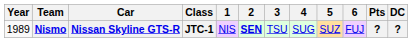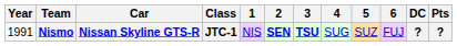columns swapped: DC <-> Pts
Nismo | Year: 1989 -> 1991
Nismo | 3: normal -> bold
